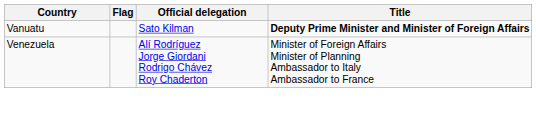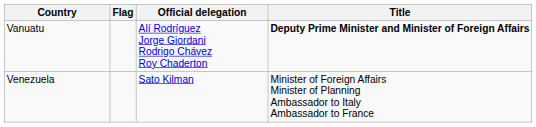Vanuatu | Official delegation: Sato Kilman -> Alí Rodríguez Jorge Giordani Rodrigo Chávez Roy Chaderton
Venezuela | Official delegation: Alí Rodríguez Jorge Giordani Rodrigo Chávez Roy Chaderton -> Sato Kilman
